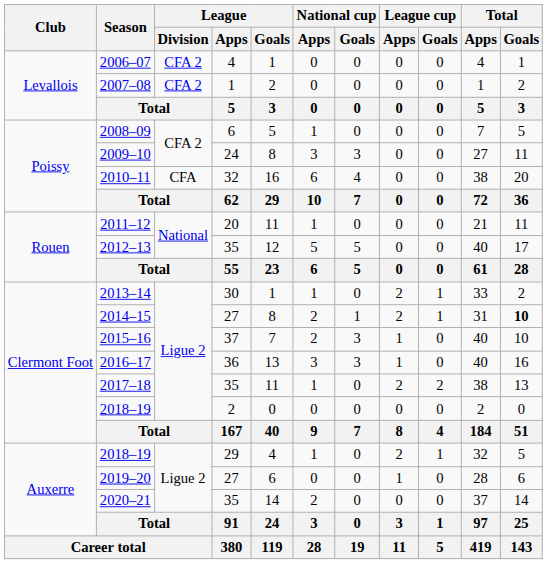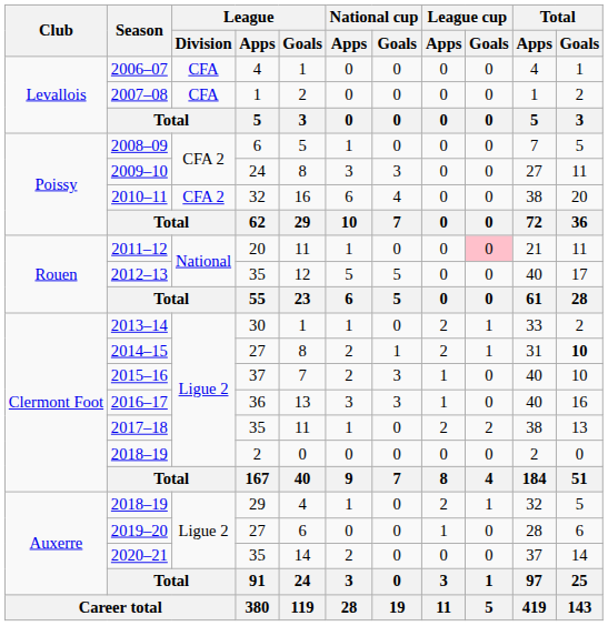2006–07 | League / Division: CFA 2 -> CFA
2007–08 | League / Division: CFA 2 -> CFA
2010–11 | League / Division: CFA -> CFA 2
2011–12 | League cup / Goals: no background -> pink background
